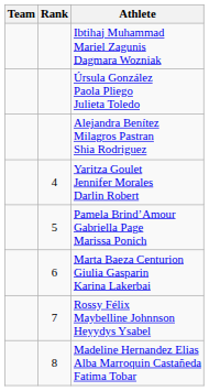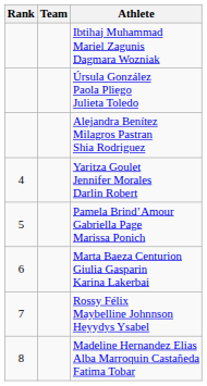columns swapped: Rank <-> Team
